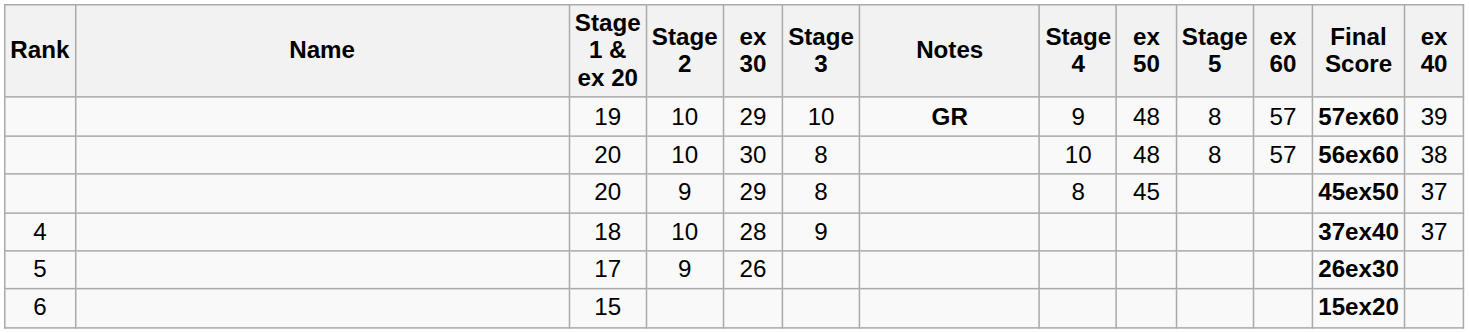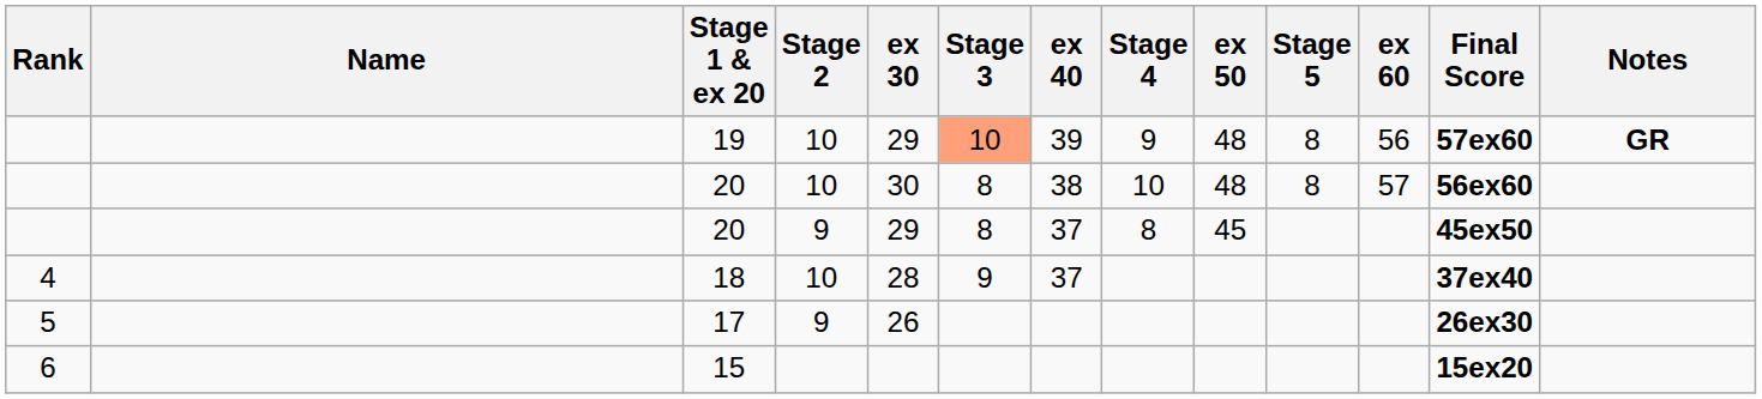columns swapped: ex 40 <-> Notes
19 | Stage 3: no background -> lightsalmon background
19 | ex 60: 57 -> 56
